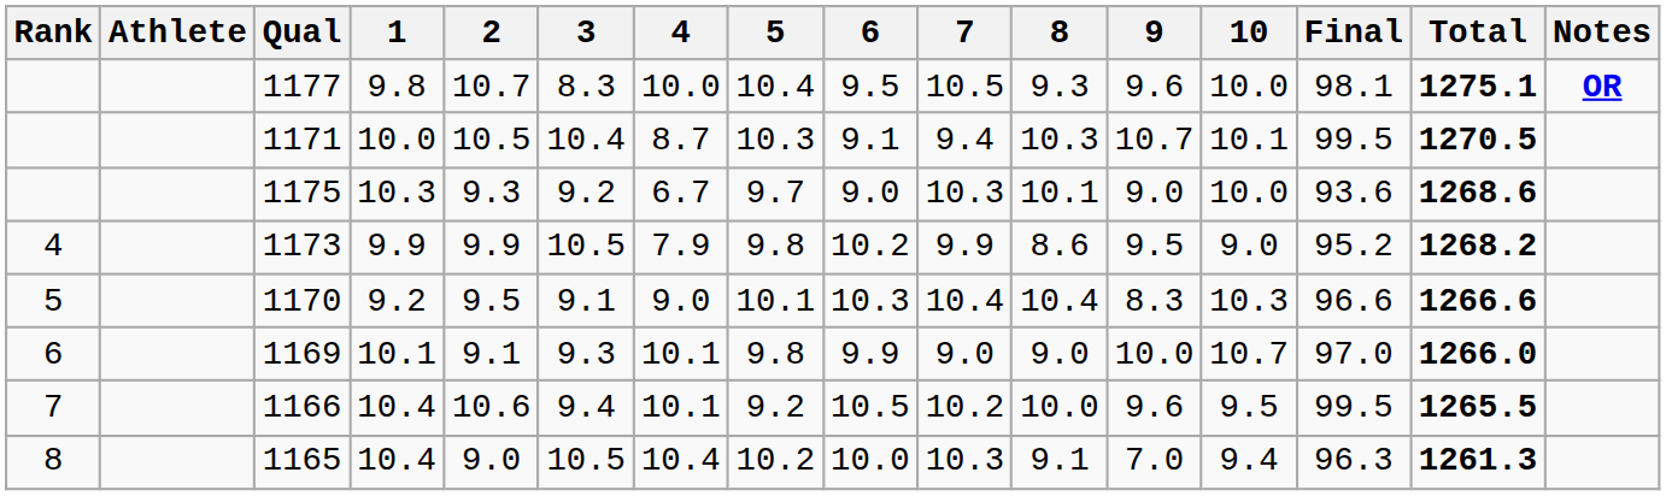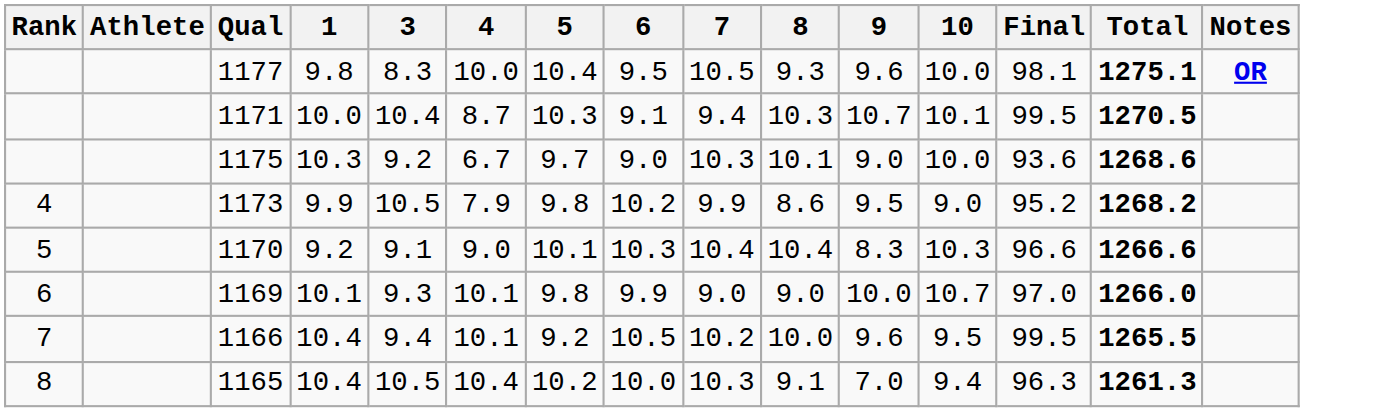- column: 2 | 10.7 | 10.5 | 9.3 | 9.9 | 9.5 | 9.1 | 10.6 | 9.0
